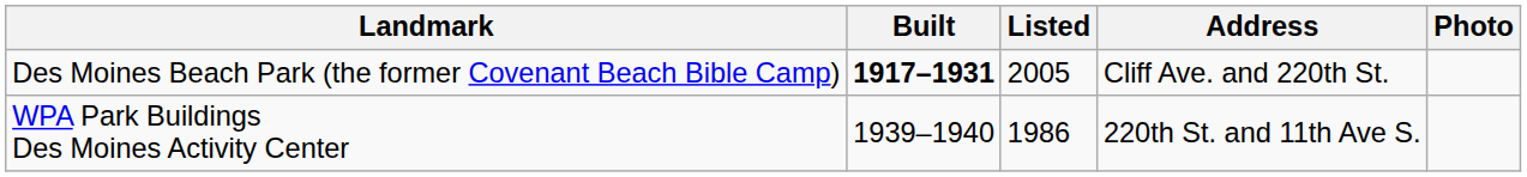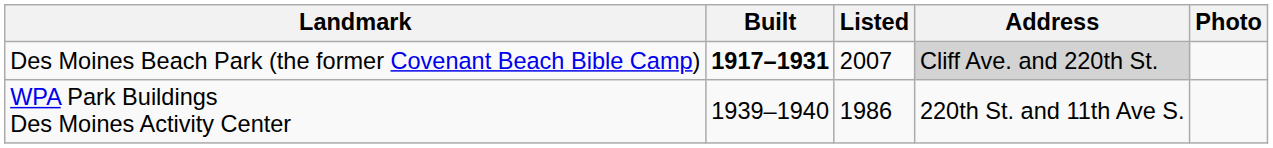Des Moines Beach Park (the former Covenant Beach Bible Camp) | Listed: 2005 -> 2007
Des Moines Beach Park (the former Covenant Beach Bible Camp) | Address: no background -> lightgrey background
